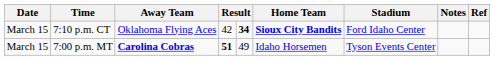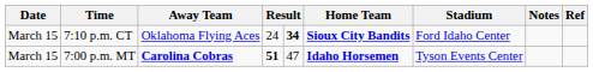7:10 p.m. CT | column 4: 42 -> 24
7:00 p.m. MT | column 5: 49 -> 47
7:00 p.m. MT | Home Team: normal -> bold
